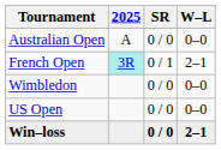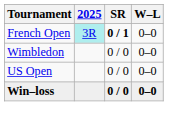- row: Australian Open | A | 0 / 0 | 0–0
French Open | SR: normal -> bold
French Open | W–L: 2–1 -> 0–0
Win–loss | W–L: 2–1 -> 0–0
